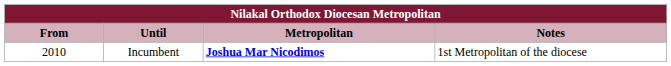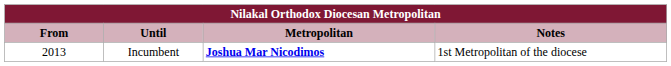Incumbent | From: 2010 -> 2013
